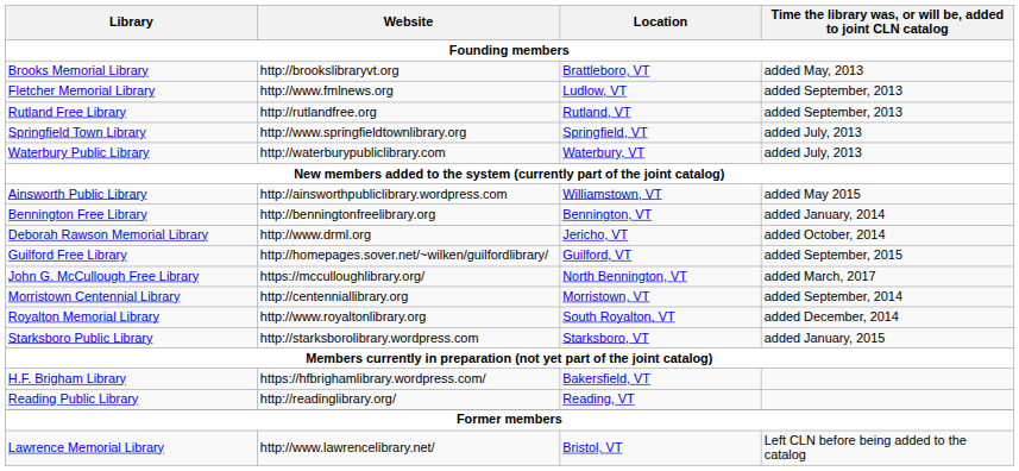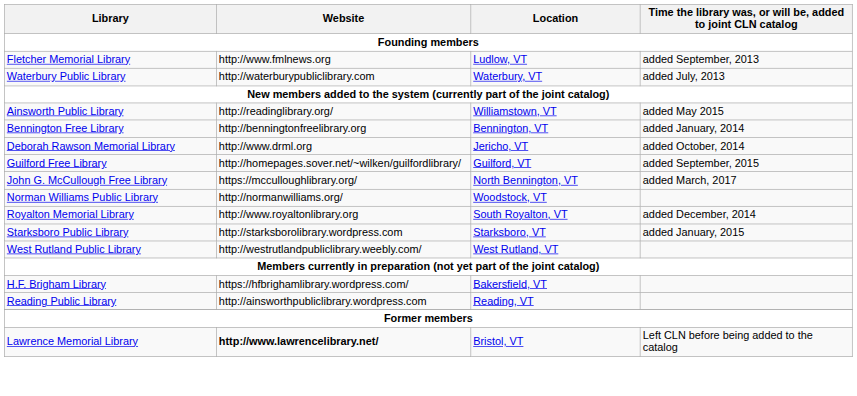- row: Brooks Memorial Library | http://brookslibraryvt.org | Brattleboro, VT | added May, 2013
- row: Rutland Free Library | http://rutlandfree.org | Rutland, VT | added September, 2013
- row: Springfield Town Library | http://www.springfieldtownlibrary.org | Springfield, VT | added July, 2013
Ainsworth Public Library | Website: http://ainsworthpubliclibrary.wordpress.com -> http://readinglibrary.org/
- row: Morristown Centennial Library | http://centenniallibrary.org | Morristown, VT | added September, 2014
+ row: Norman Williams Public Library | http://normanwilliams.org/ | Woodstock, VT
+ row: West Rutland Public Library | http://westrutlandpubliclibrary.weebly.com/ | West Rutland, VT
Reading Public Library | Website: http://readinglibrary.org/ -> http://ainsworthpubliclibrary.wordpress.com
Lawrence Memorial Library | Website: normal -> bold
